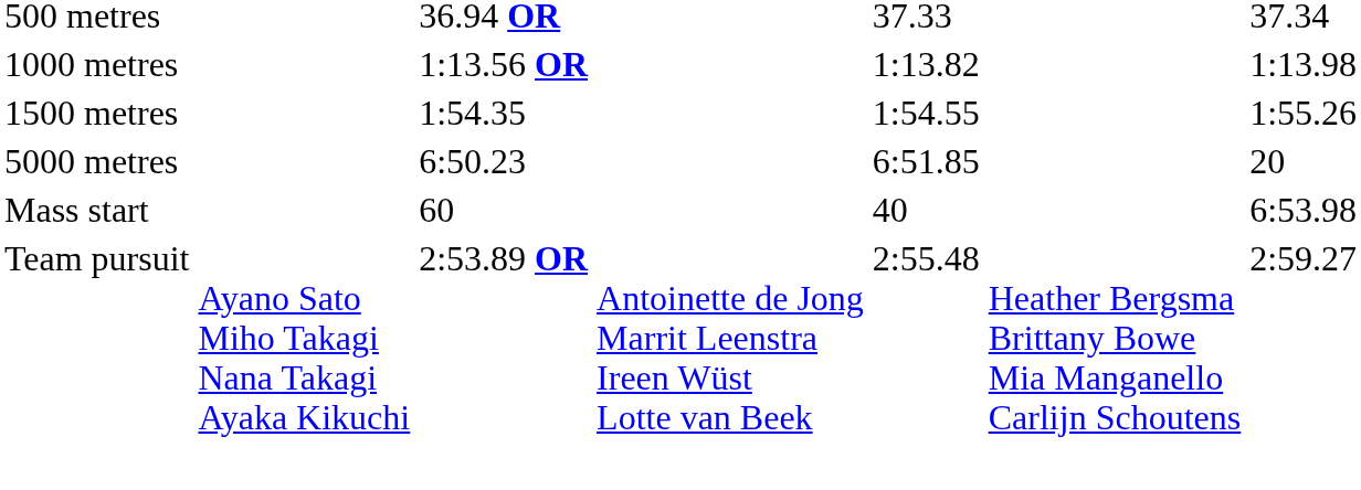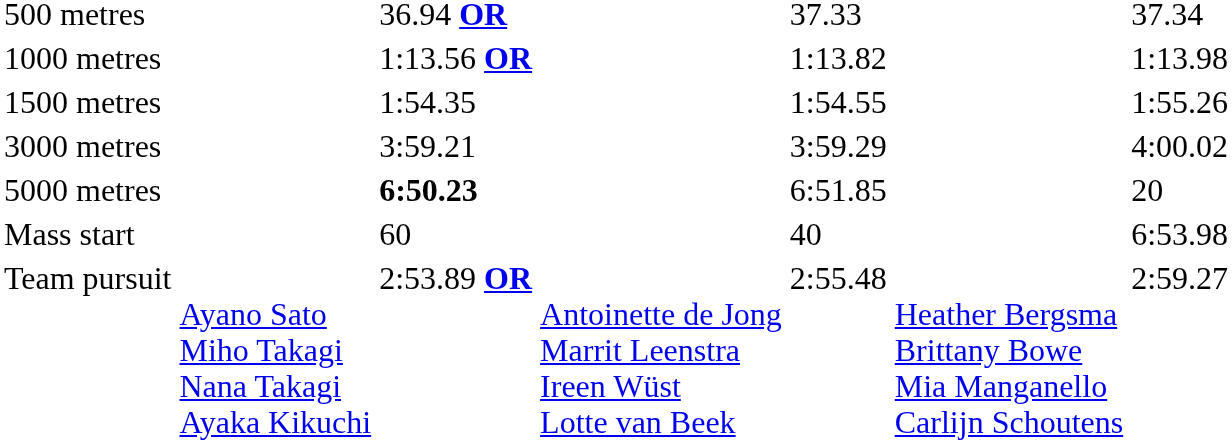+ row: 3000 metres | 3:59.21 | 3:59.29 | 4:00.02
5000 metres | column 3: normal -> bold
